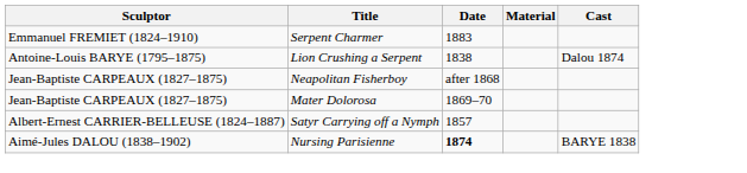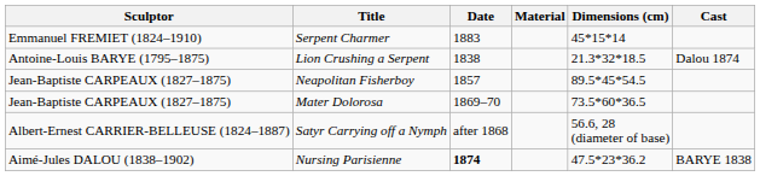+ column: Dimensions (cm) | 45*15*14 | 21.3*32*18.5 | 89.5*45*54.5 | 73.5*60*36.5 | 56.6, 28 (diameter of base) | 47.5*23*36.2
Neapolitan Fisherboy | Date: after 1868 -> 1857
Satyr Carrying off a Nymph | Date: 1857 -> after 1868
